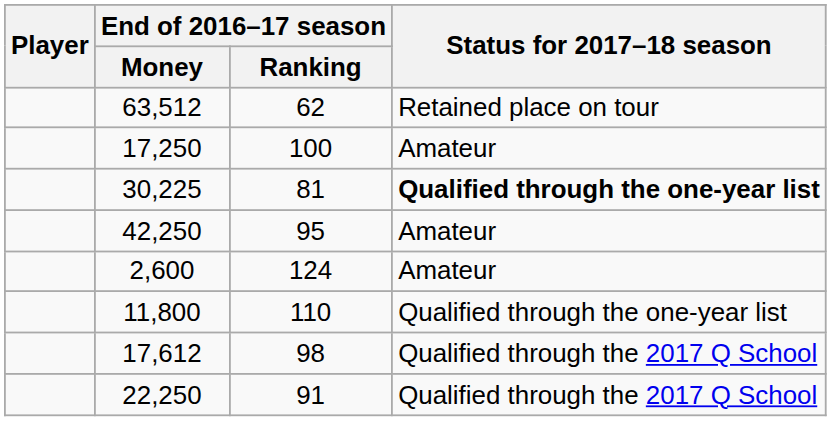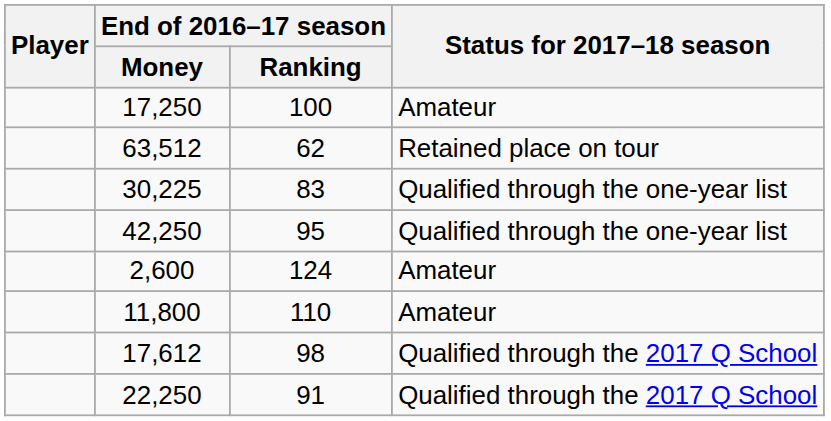rows swapped: 17,250 <-> 63,512
30,225 | End of 2016–17 season / Ranking: 81 -> 83
30,225 | Status for 2017–18 season: bold -> normal
42,250 | Status for 2017–18 season: Amateur -> Qualified through the one-year list
11,800 | Status for 2017–18 season: Qualified through the one-year list -> Amateur
